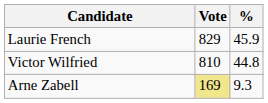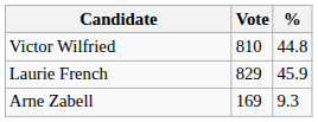rows swapped: Laurie French <-> Victor Wilfried
Arne Zabell | Vote: khaki background -> no background
